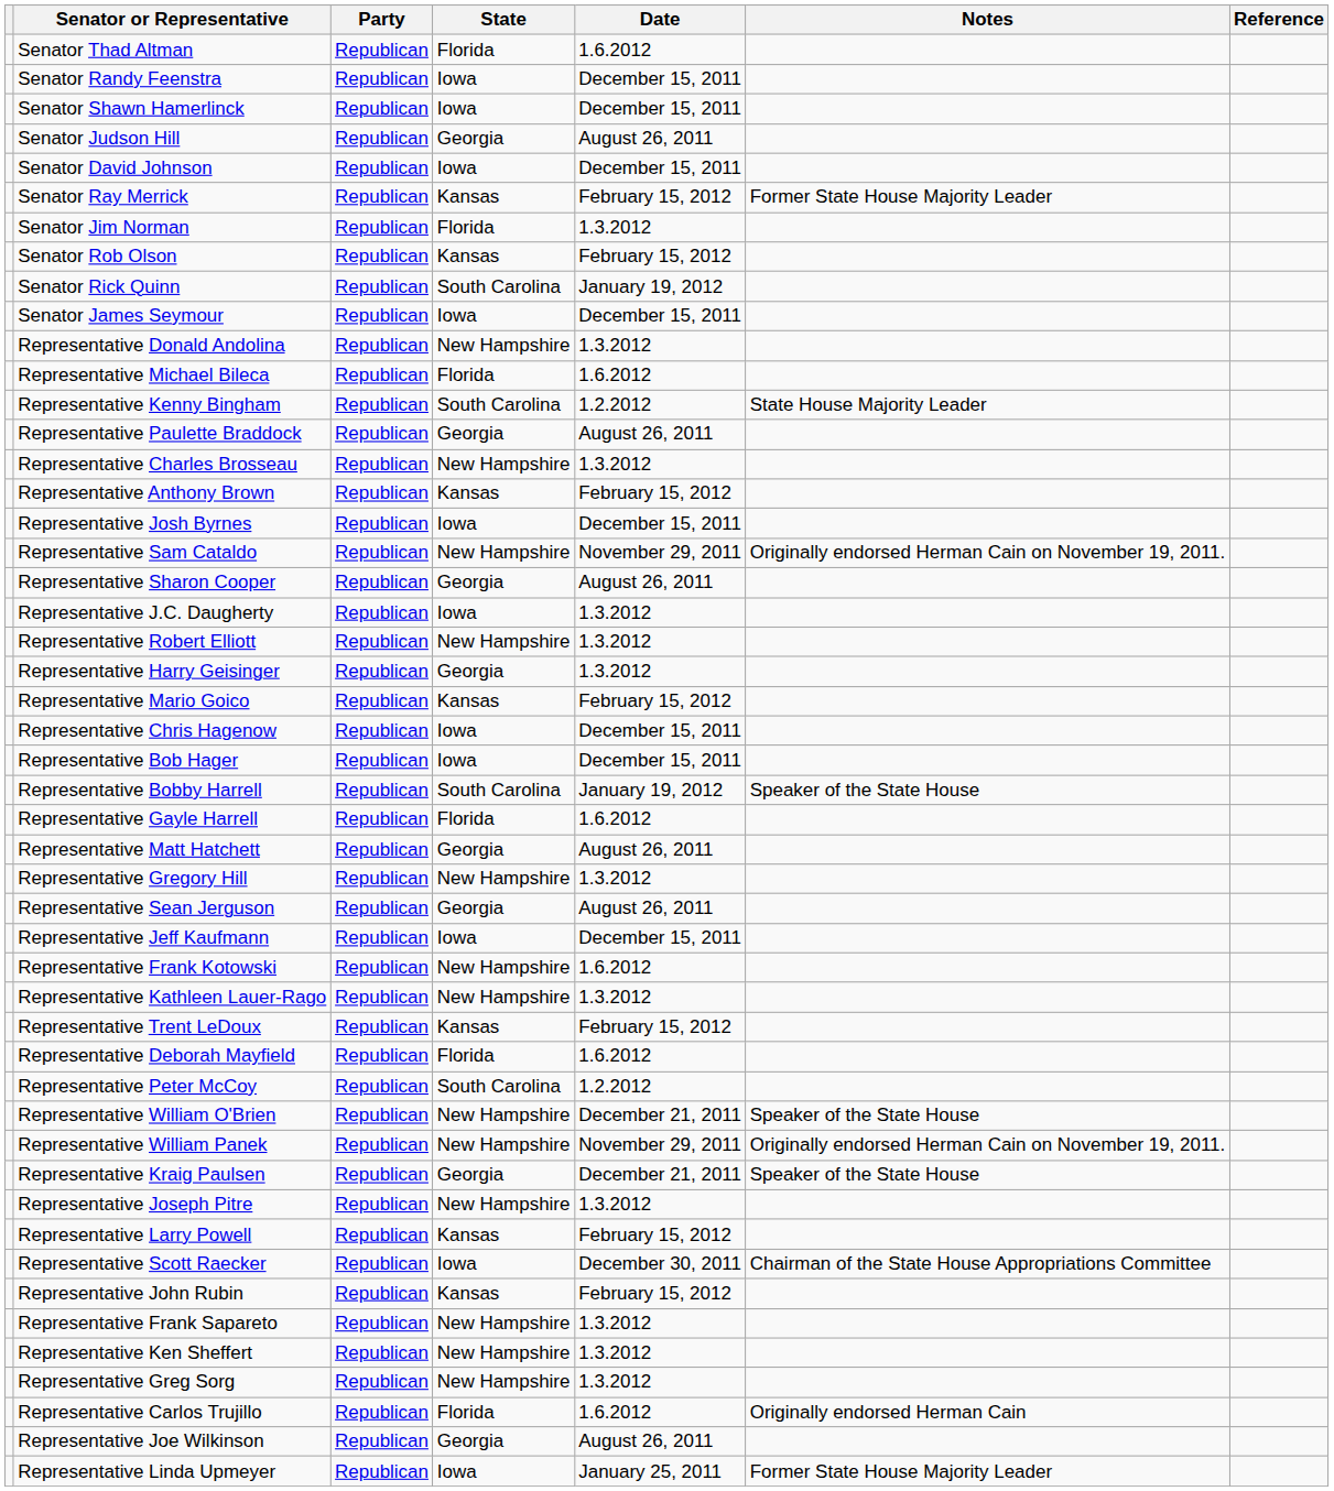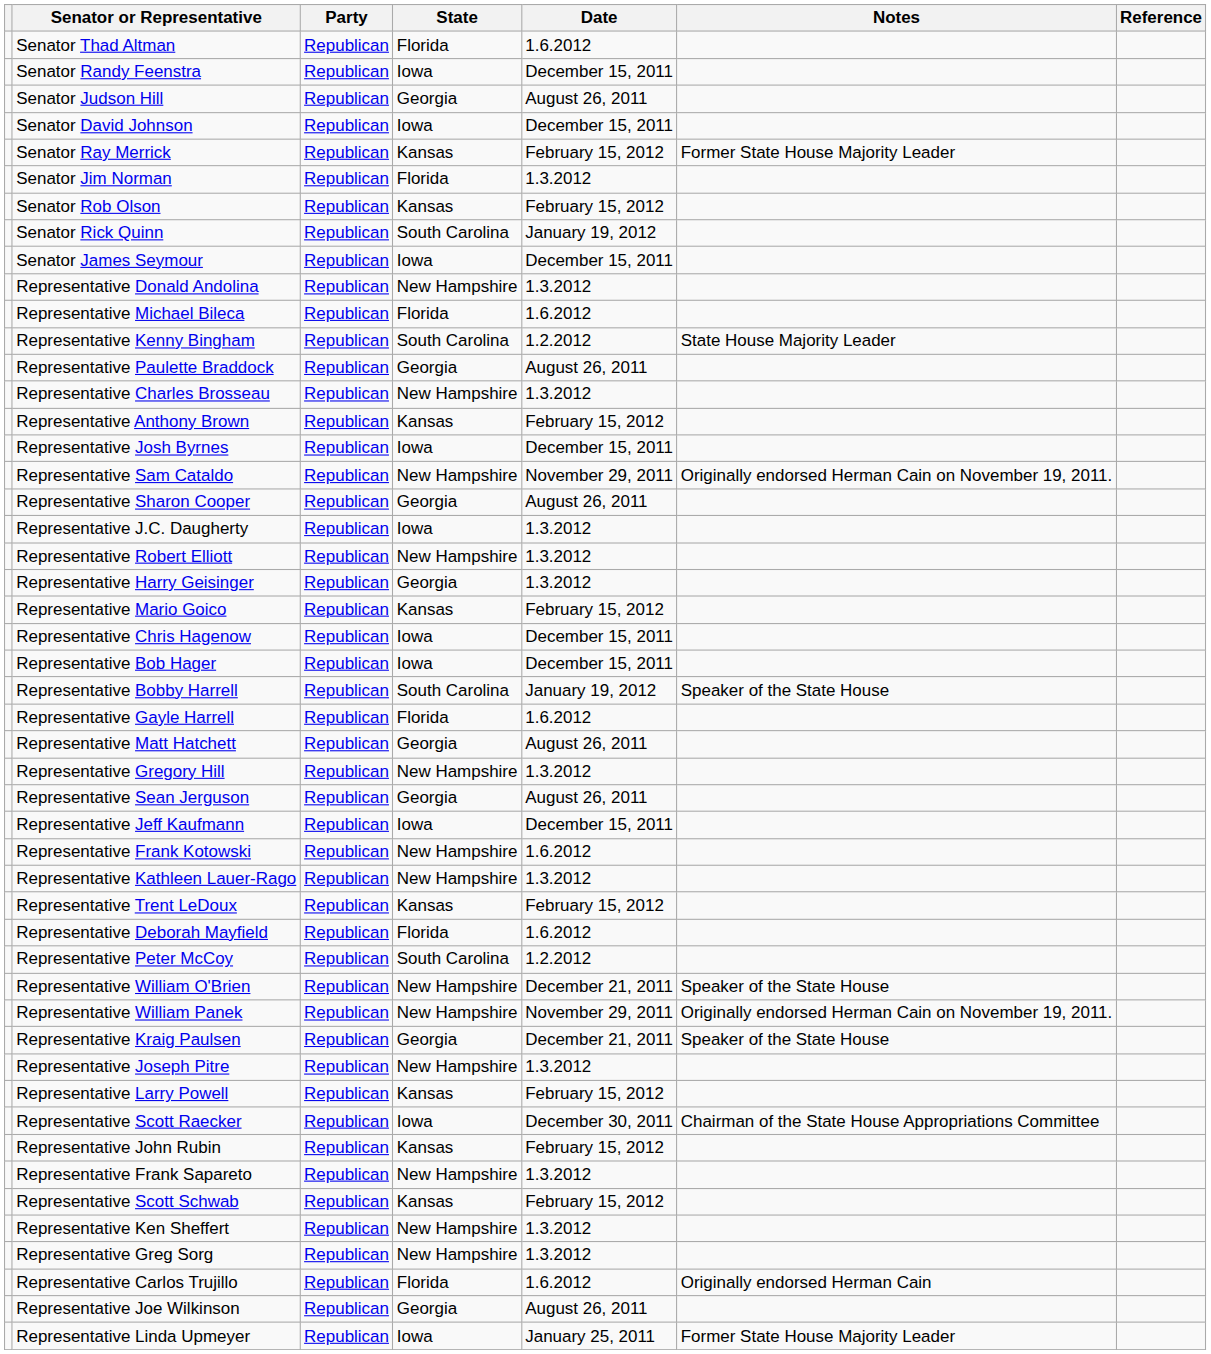- row: Senator Shawn Hamerlinck | Republican | Iowa | December 15, 2011
+ row: Representative Scott Schwab | Republican | Kansas | February 15, 2012
